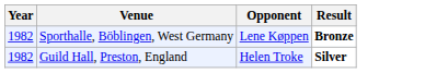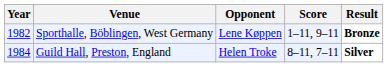+ column: Score | 1–11, 9–11 | 8–11, 7–11
Guild Hall, Preston, England | Year: 1982 -> 1984
